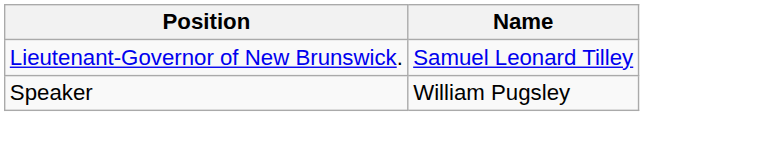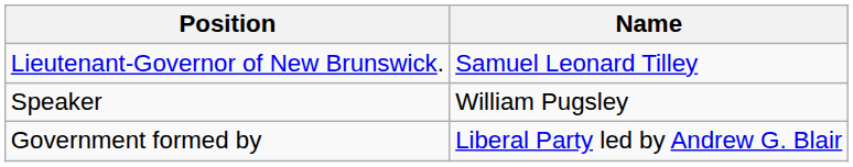+ row: Government formed by | Liberal Party led by Andrew G. Blair
